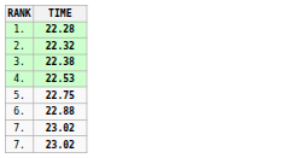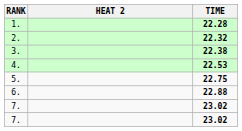+ column: HEAT 2
